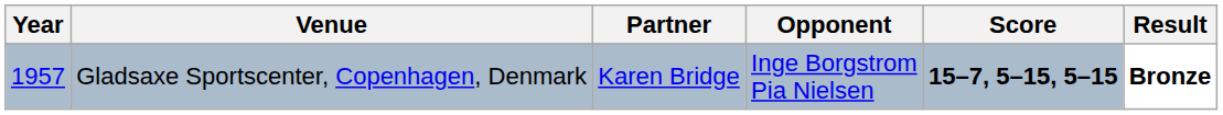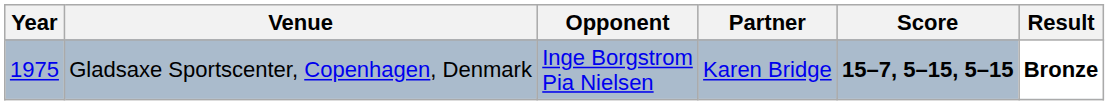columns swapped: Partner <-> Opponent
Gladsaxe Sportscenter, Copenhagen, Denmark | Year: 1957 -> 1975
